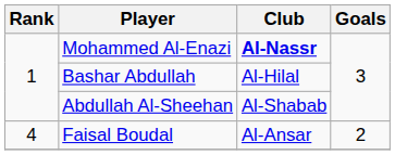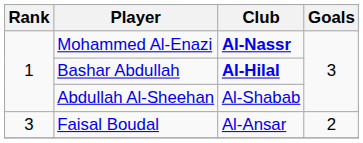Bashar Abdullah | Club: normal -> bold
Faisal Boudal | Rank: 4 -> 3
